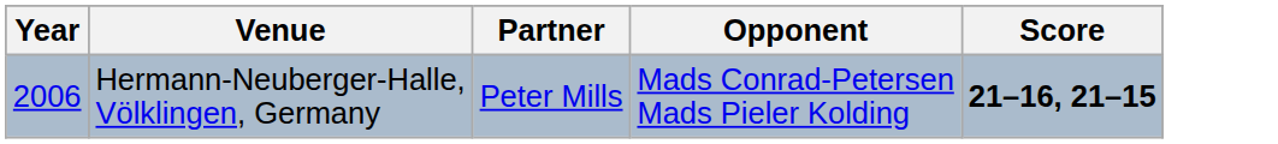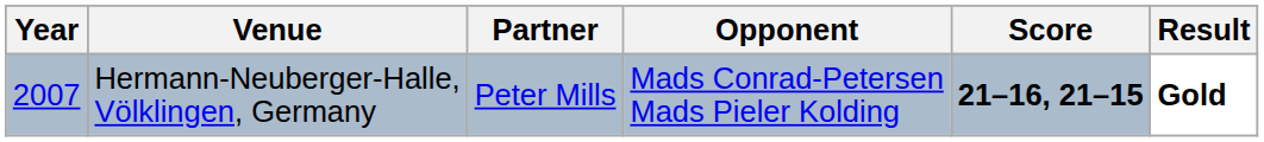+ column: Result | Gold
Hermann-Neuberger-Halle, Völklingen, Germany | Year: 2006 -> 2007
